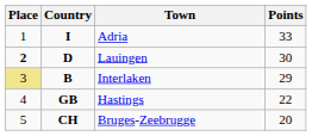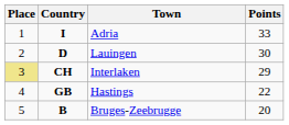Lauingen | Place: bold -> normal
Interlaken | Country: B -> CH
Bruges-Zeebrugge | Country: CH -> B
